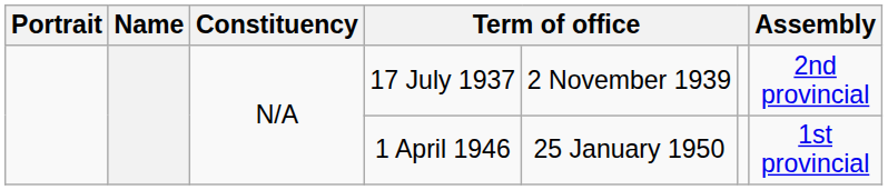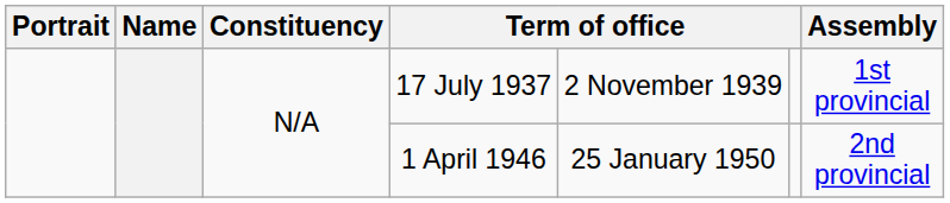17 July 1937 | Assembly: 2nd provincial -> 1st provincial
1 April 1946 | Assembly: 1st provincial -> 2nd provincial
